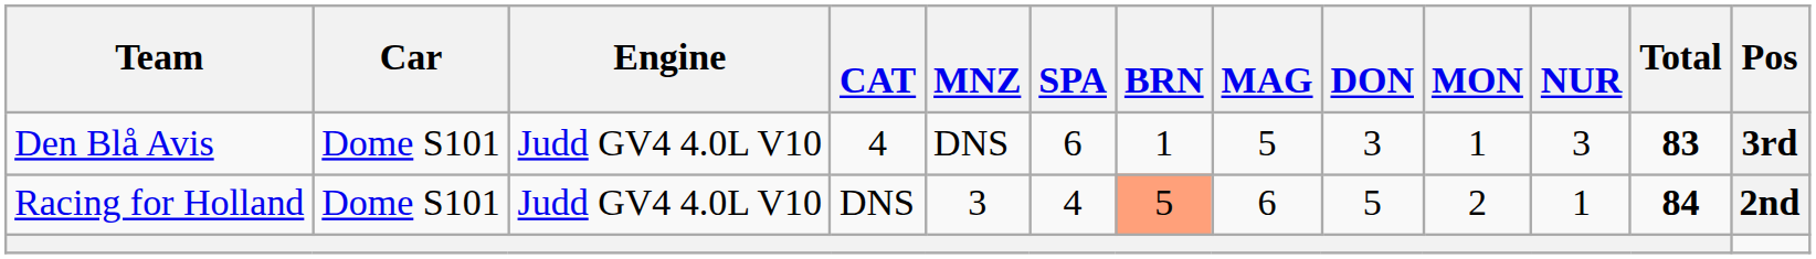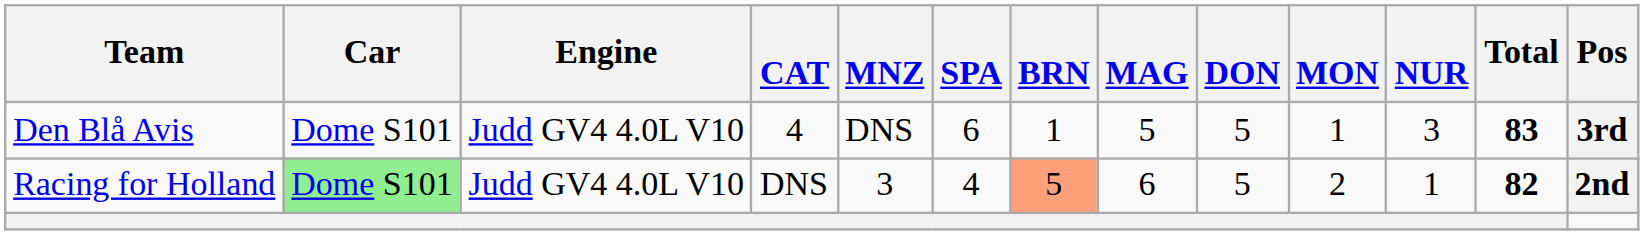Den Blå Avis | DON: 3 -> 5
Racing for Holland | Car: no background -> lightgreen background
Racing for Holland | Total: 84 -> 82
